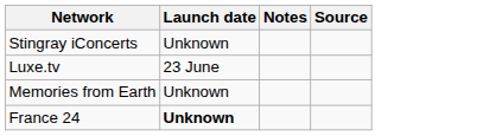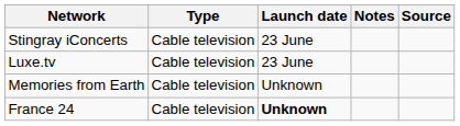+ column: Type | Cable television | Cable television | Cable television | Cable television
Stingray iConcerts | Launch date: Unknown -> 23 June
